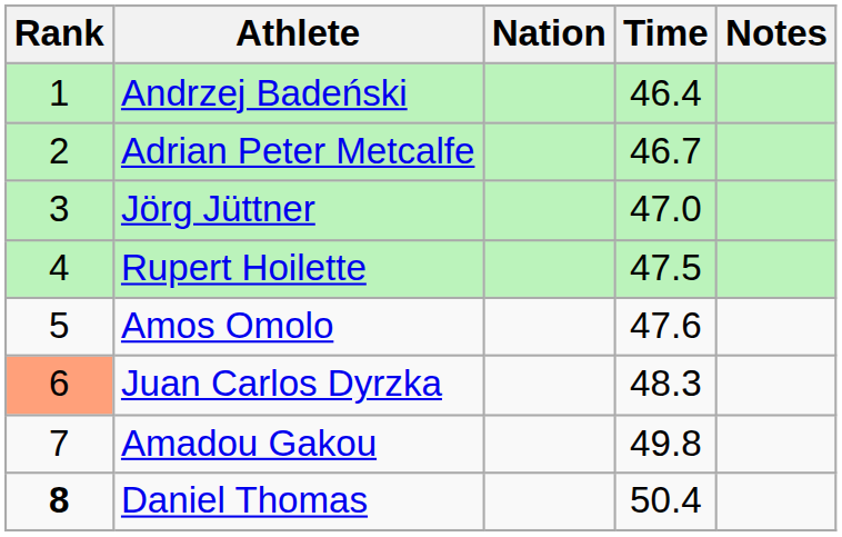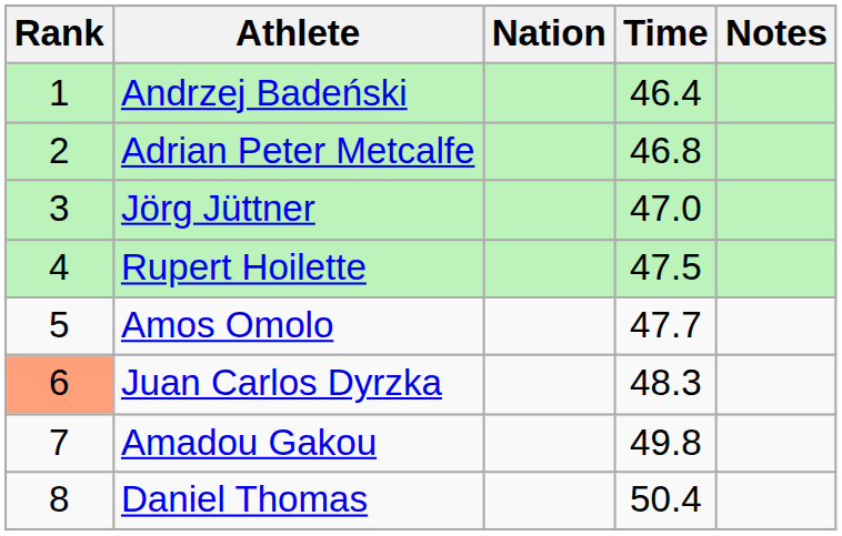Adrian Peter Metcalfe | Time: 46.7 -> 46.8
Amos Omolo | Time: 47.6 -> 47.7
Daniel Thomas | Rank: bold -> normal
